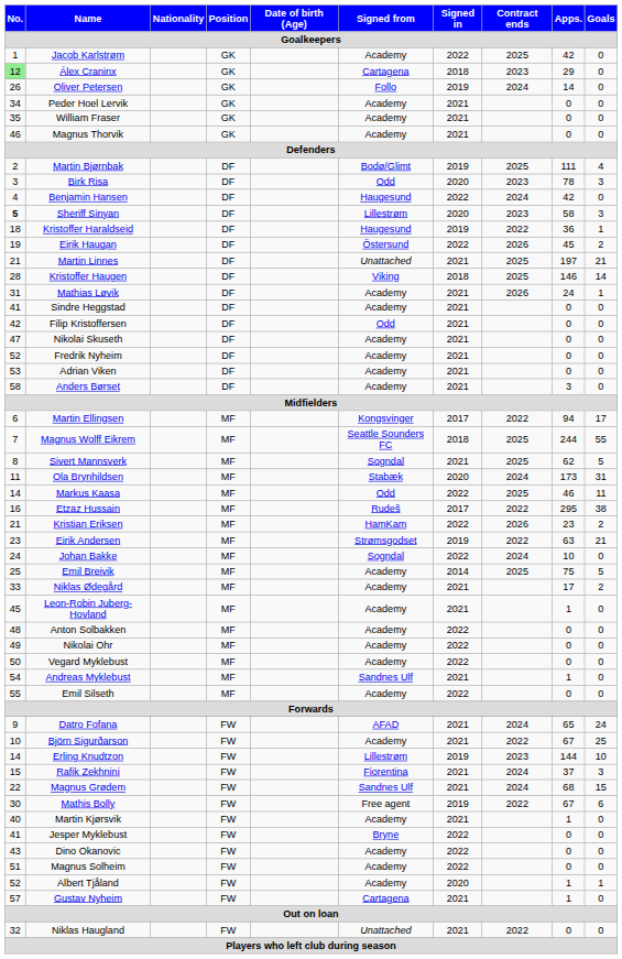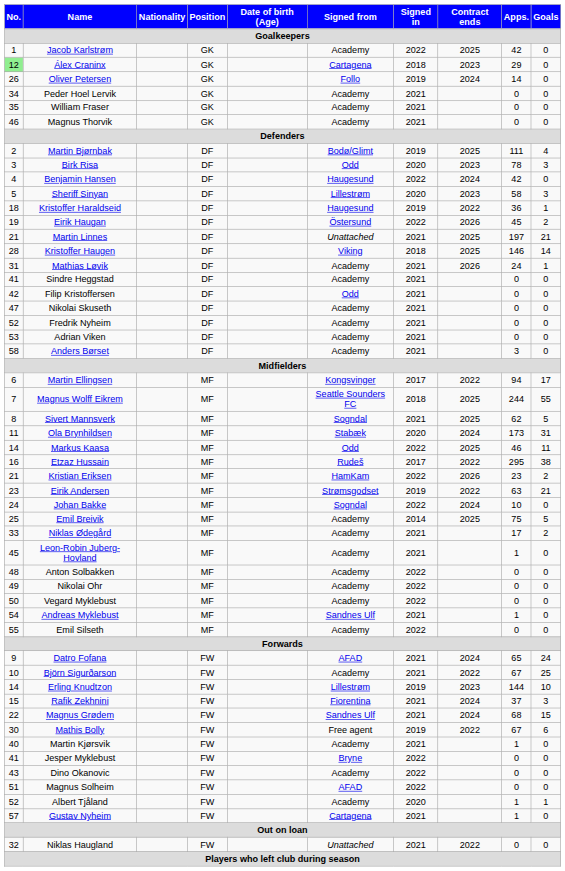Sheriff Sinyan | No.: bold -> normal
Magnus Solheim | Signed from: Academy -> AFAD
